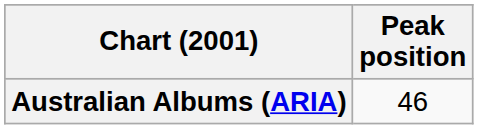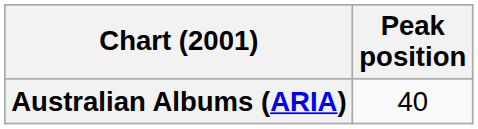Australian Albums (ARIA) | Peak position: 46 -> 40
